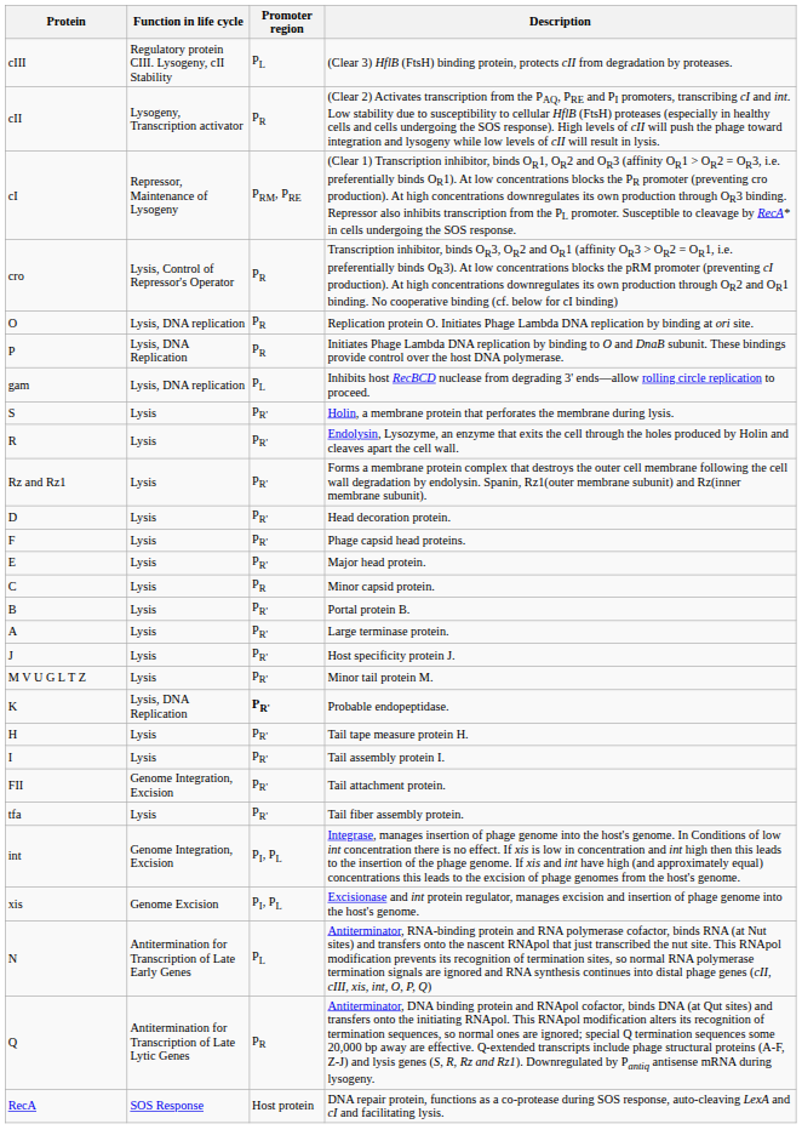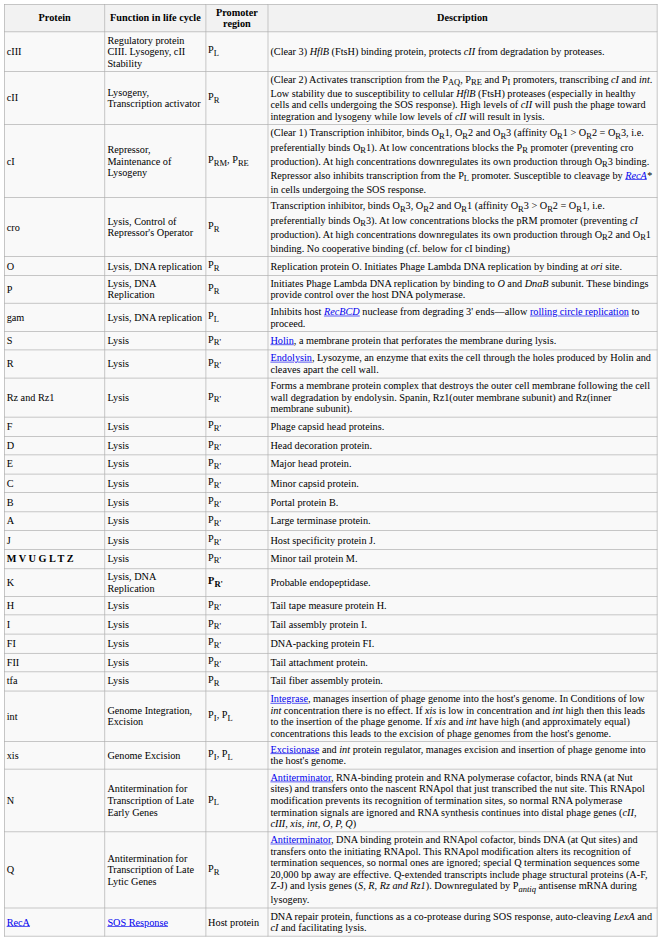rows swapped: Phage capsid head proteins. <-> Head decoration protein.
Minor capsid protein. | Promoter region: PR -> PR'
Minor tail protein M. | Protein: normal -> bold
+ row: FI | Lysis | PR' | DNA-packing protein FI.
Tail attachment protein. | Function in life cycle: Genome Integration, Excision -> Lysis
Tail fiber assembly protein. | Promoter region: PR' -> PR
